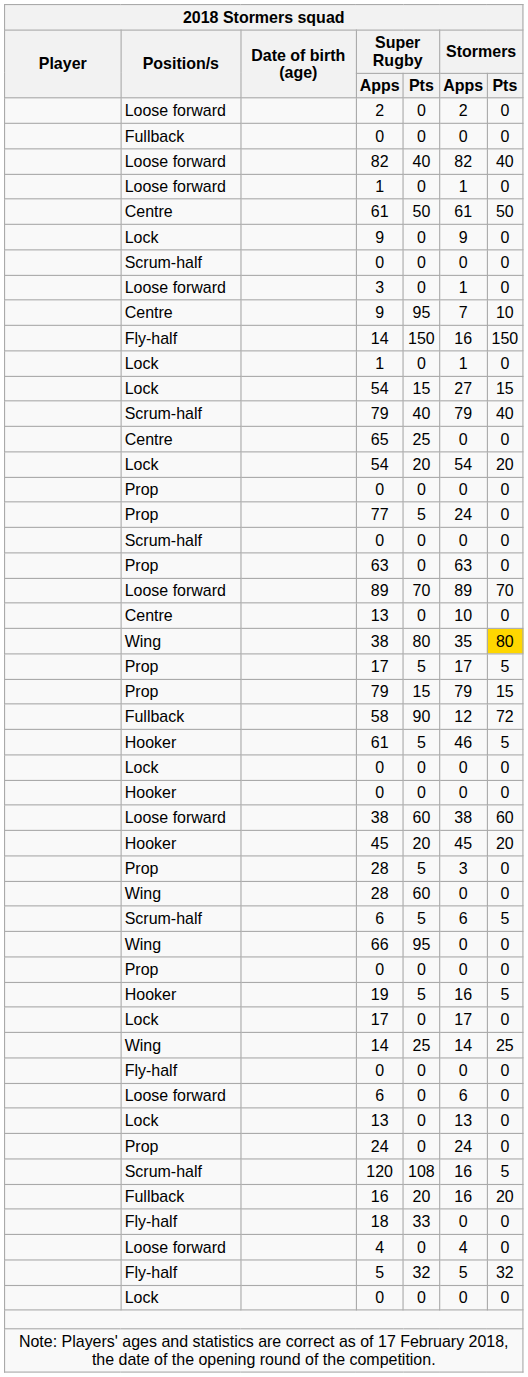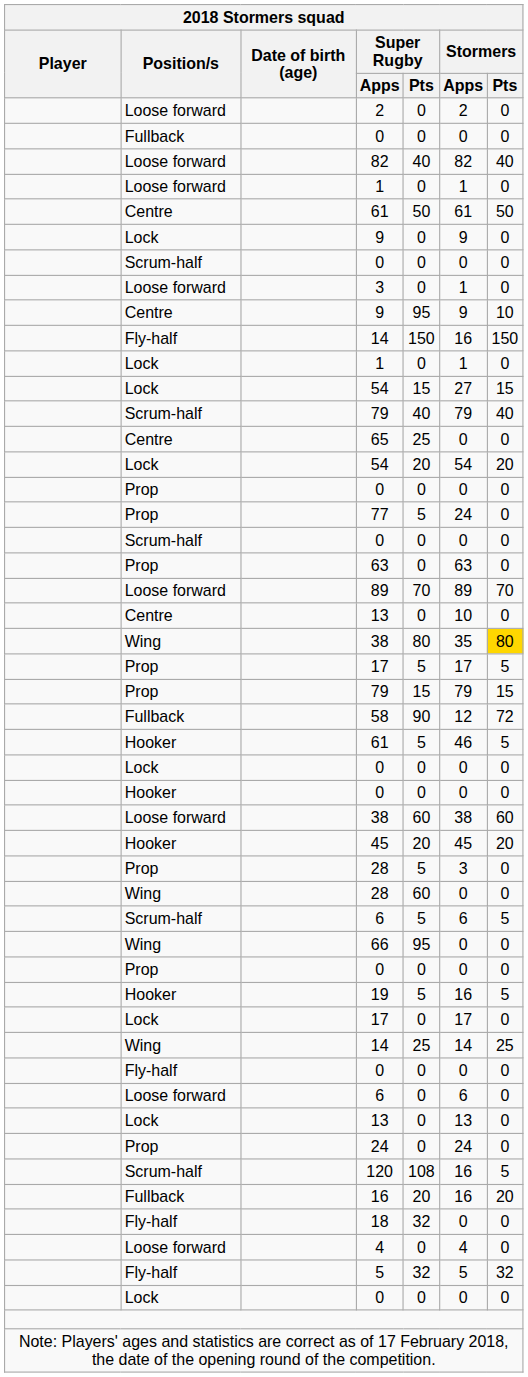Centre / 9 | Stormers / Apps: 7 -> 9
18 | Super Rugby / Pts: 33 -> 32
